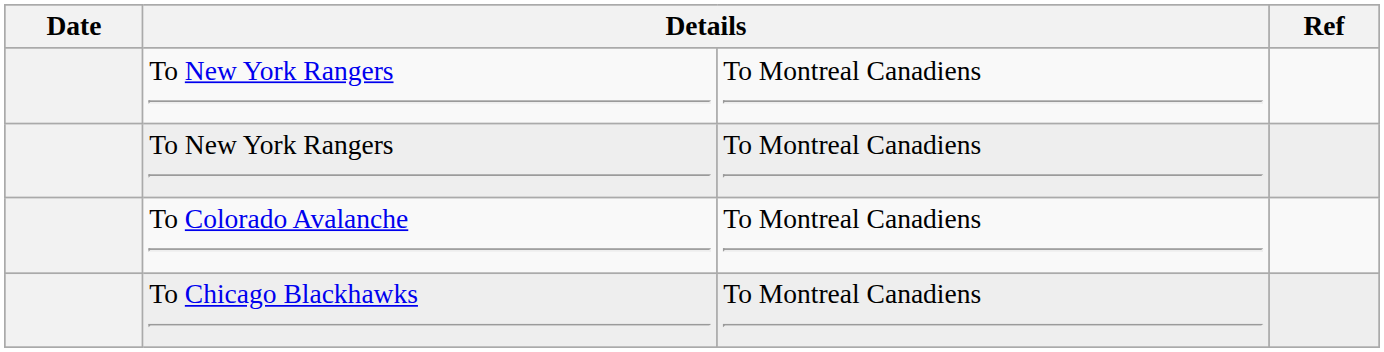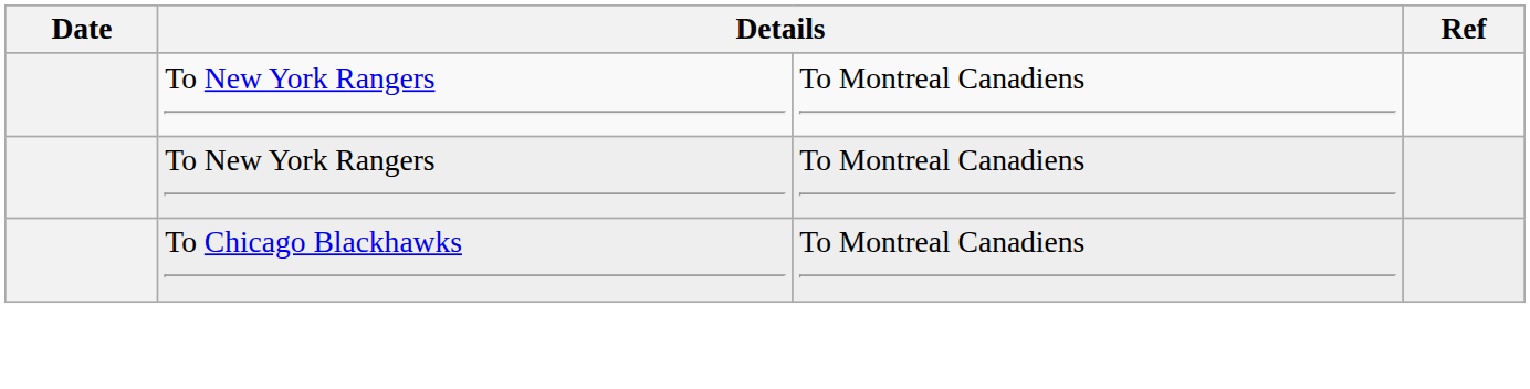- row: To Colorado Avalanche | To Montreal Canadiens
